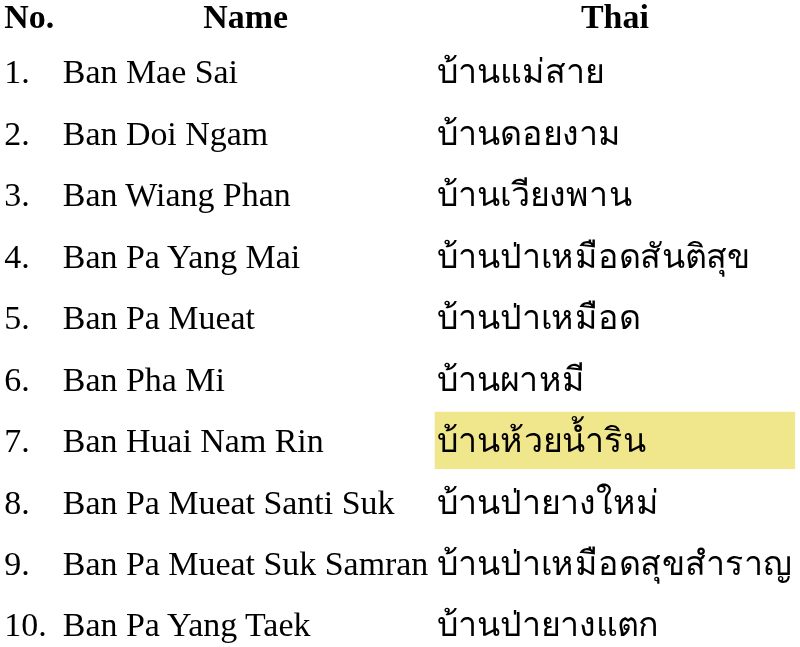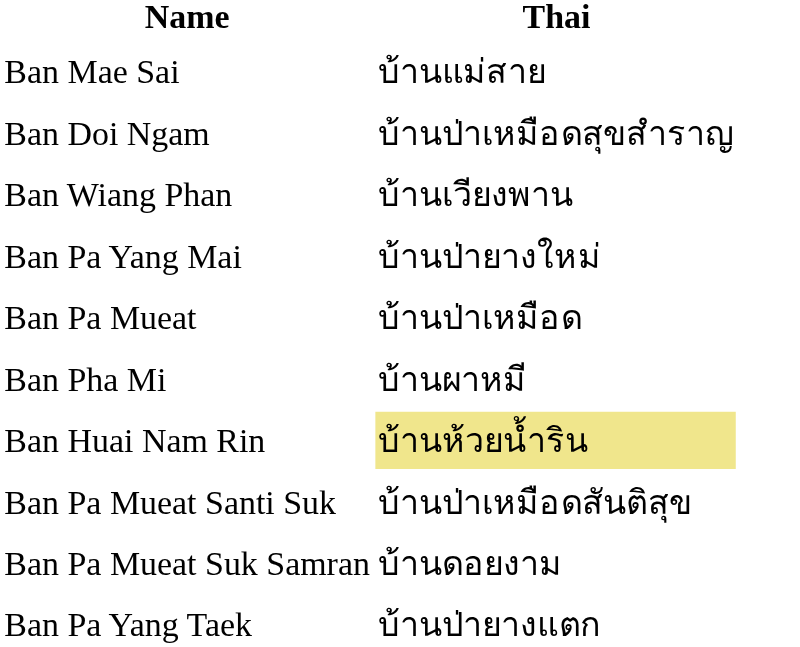- column: No. | 1. | 2. | 3. | 4. | 5. | 6. | 7. | 8. | 9. | 10.
Ban Doi Ngam | Thai: บ้านดอยงาม -> บ้านป่าเหมือดสุขสำราญ
Ban Pa Yang Mai | Thai: บ้านป่าเหมือดสันติสุข -> บ้านป่ายางใหม่
Ban Pa Mueat Santi Suk | Thai: บ้านป่ายางใหม่ -> บ้านป่าเหมือดสันติสุข
Ban Pa Mueat Suk Samran | Thai: บ้านป่าเหมือดสุขสำราญ -> บ้านดอยงาม
